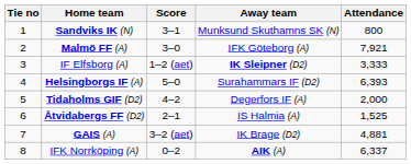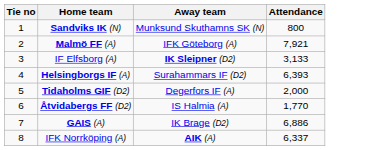- column: Score | 3–1 | 3–0 | 1–2 (aet) | 5–0 | 4–2 | 2–1 | 3–2 (aet) | 0–2
IF Elfsborg (A) | Attendance: 3,333 -> 3,133
Åtvidabergs FF (D2) | Attendance: 1,525 -> 1,770
GAIS (A) | Attendance: 4,881 -> 6,886
